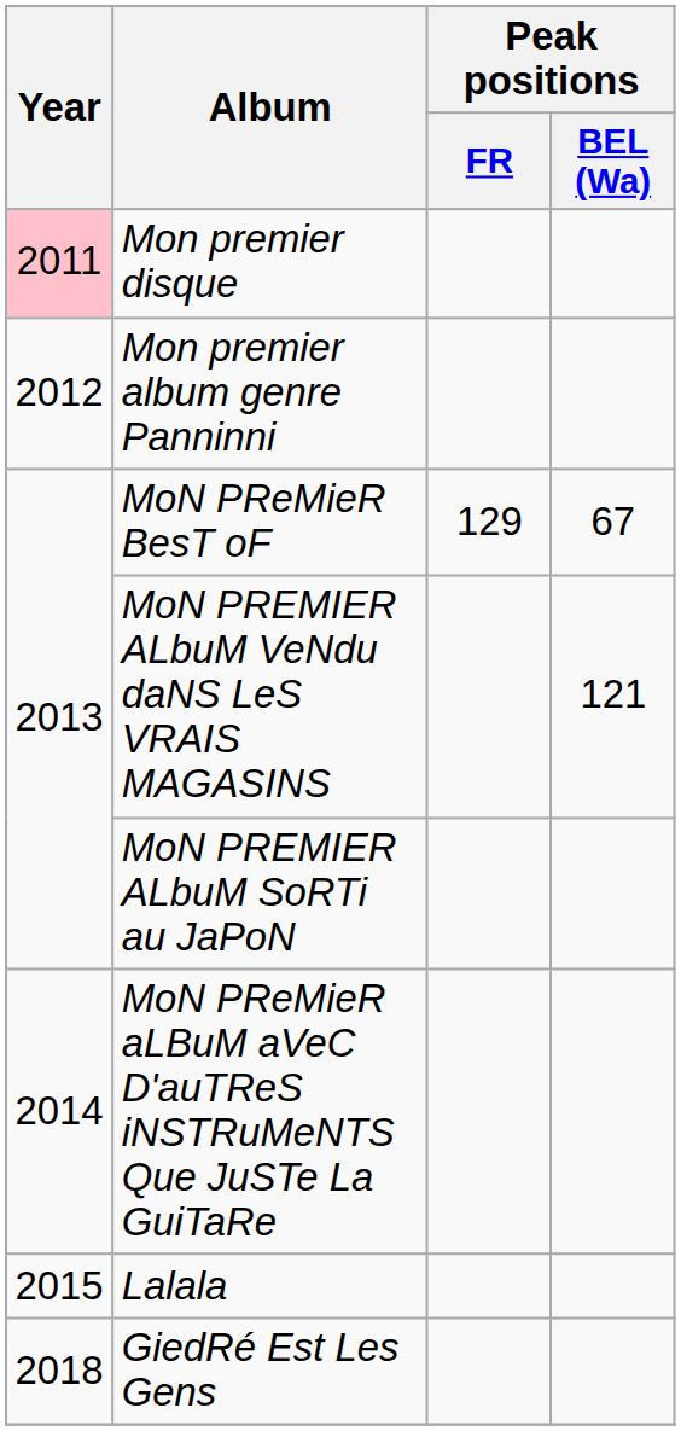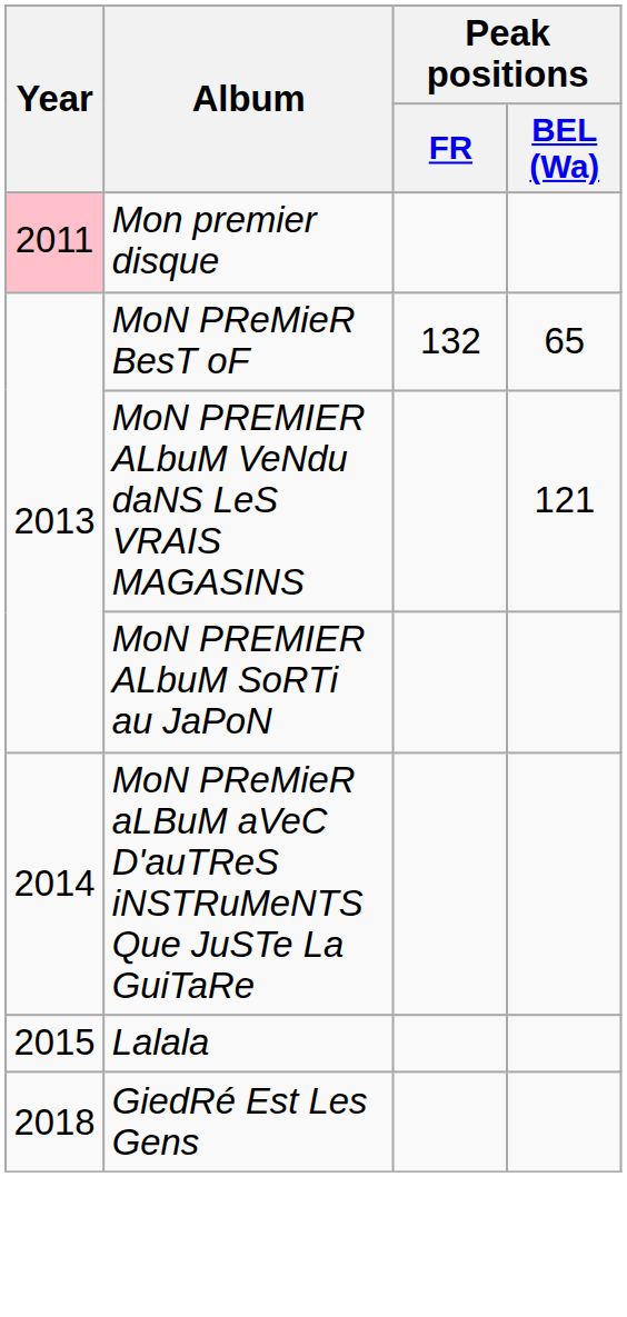- row: 2012 | Mon premier album genre Panninni
MoN PReMieR BesT oF | Peak positions / FR: 129 -> 132
MoN PReMieR BesT oF | Peak positions / BEL (Wa): 67 -> 65
